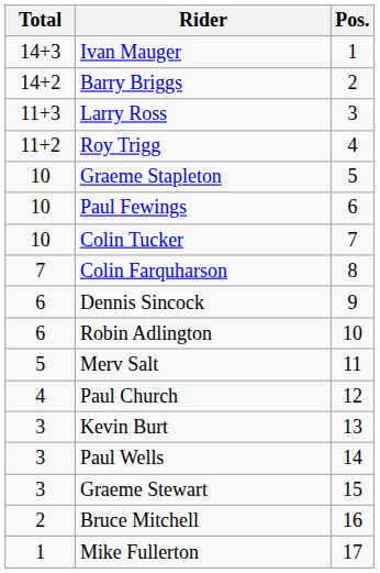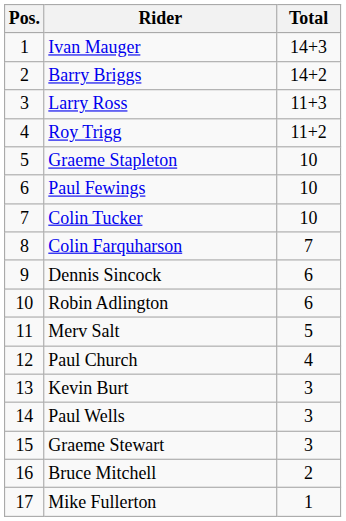columns swapped: Pos. <-> Total
